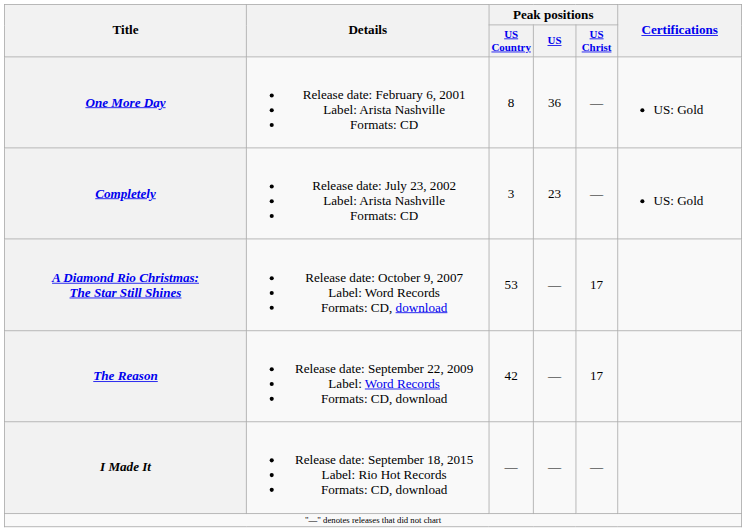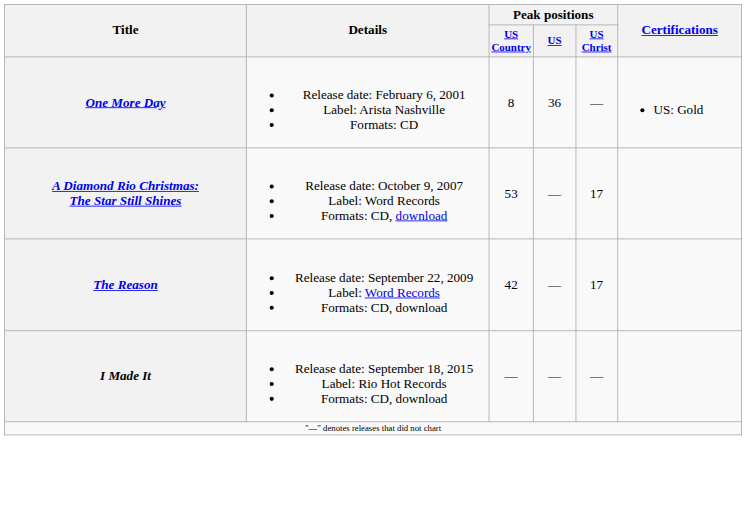- row: Completely | Release date: July 23, 2002 Label: Arista Nashville Formats: CD | 3 | 23 | — | US: Gold
